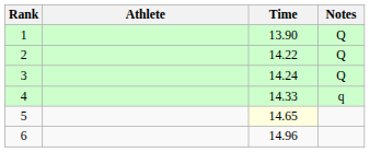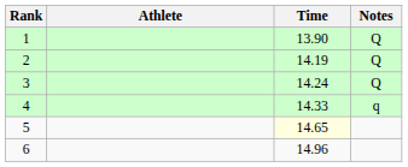2 | Time: 14.22 -> 14.19
